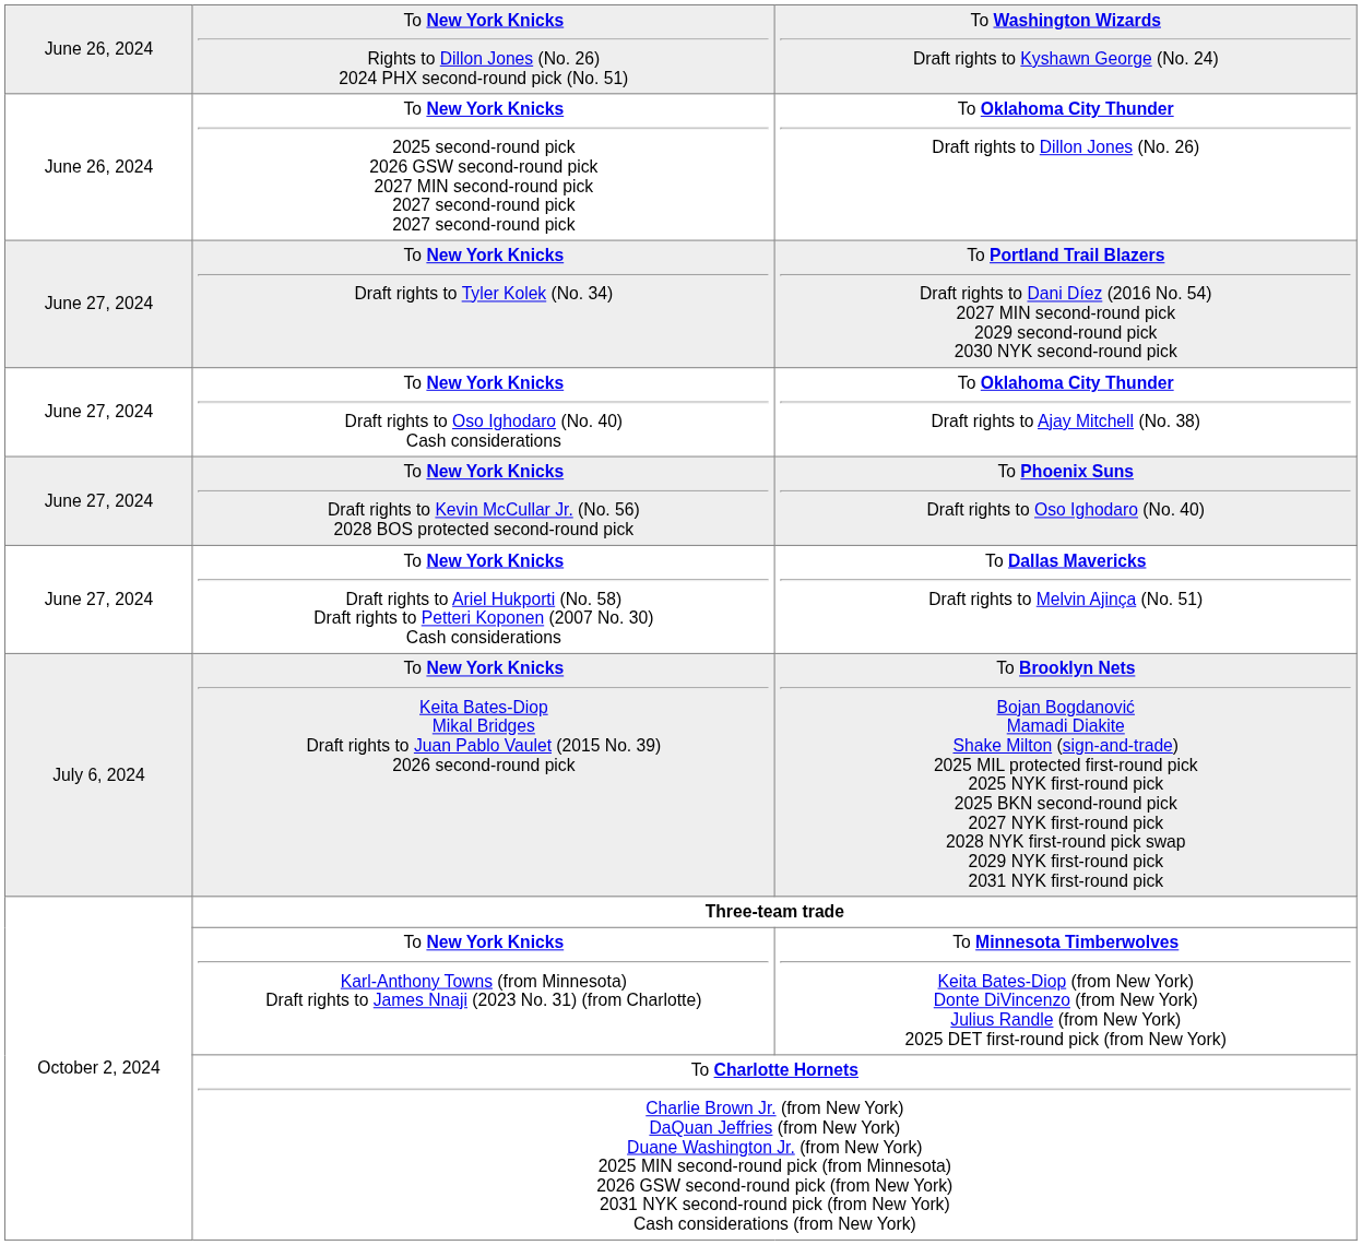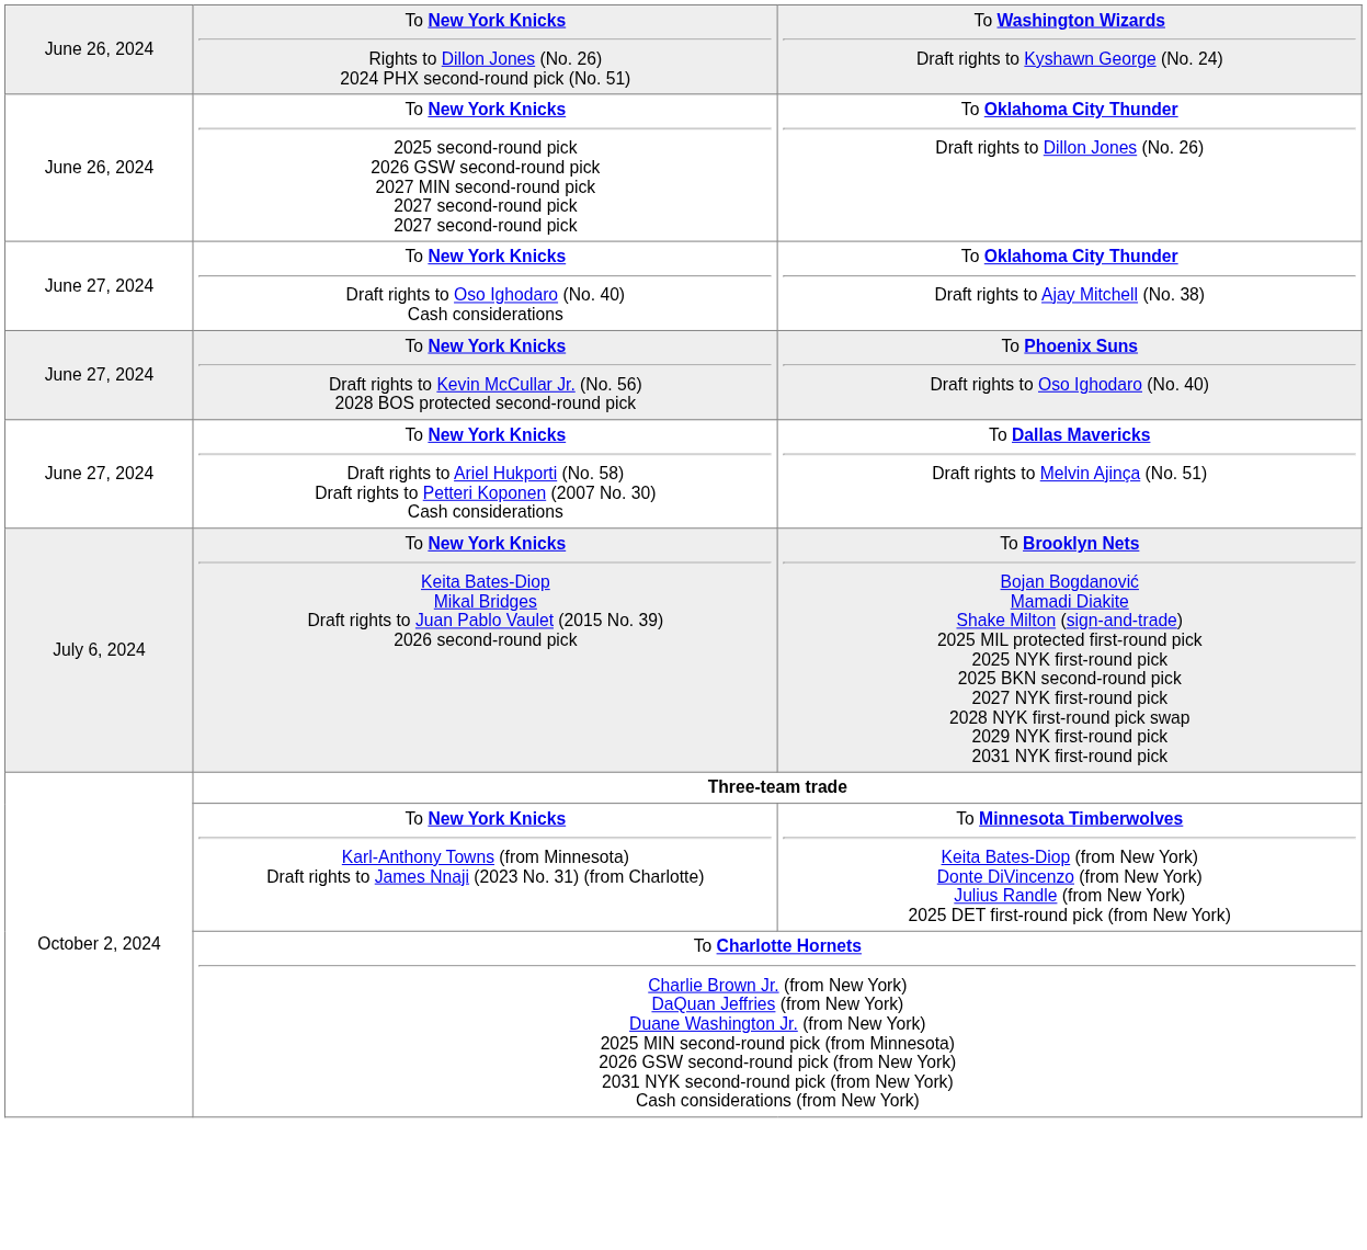- row: June 27, 2024 | To New York Knicks Draft rights to Tyler Kolek (No. 34) | To Portland Trail Blazers Draft rights to Dani Díez (2016 No. 54) 2027 MIN second-round pick 2029 second-round pick 2030 NYK second-round pick
